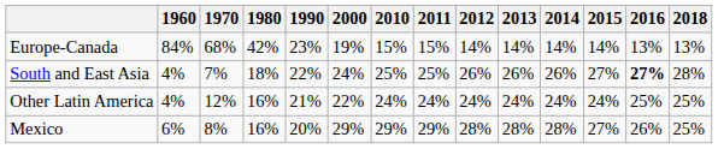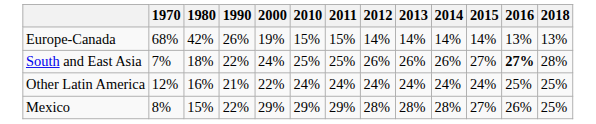- column: 1960 | 84% | 4% | 4% | 6%
Europe-Canada | 1990: 23% -> 26%
Mexico | 1980: 16% -> 15%
Mexico | 1990: 20% -> 22%
